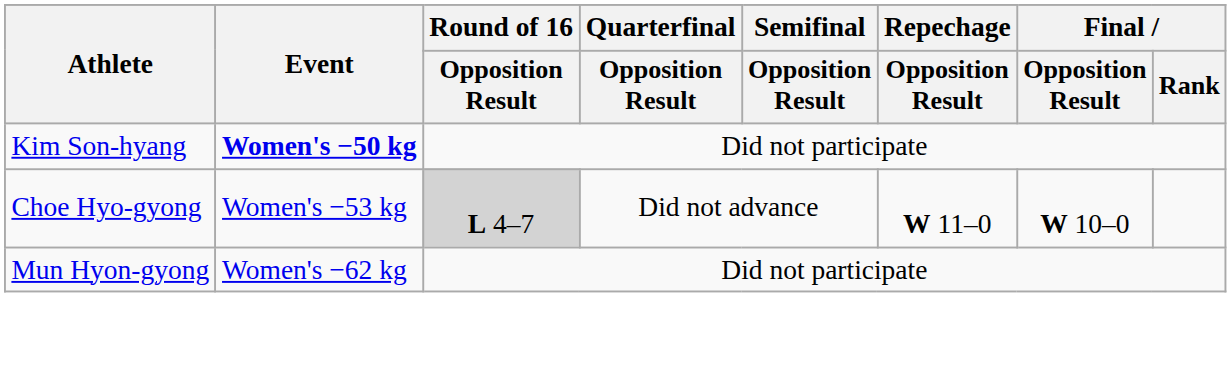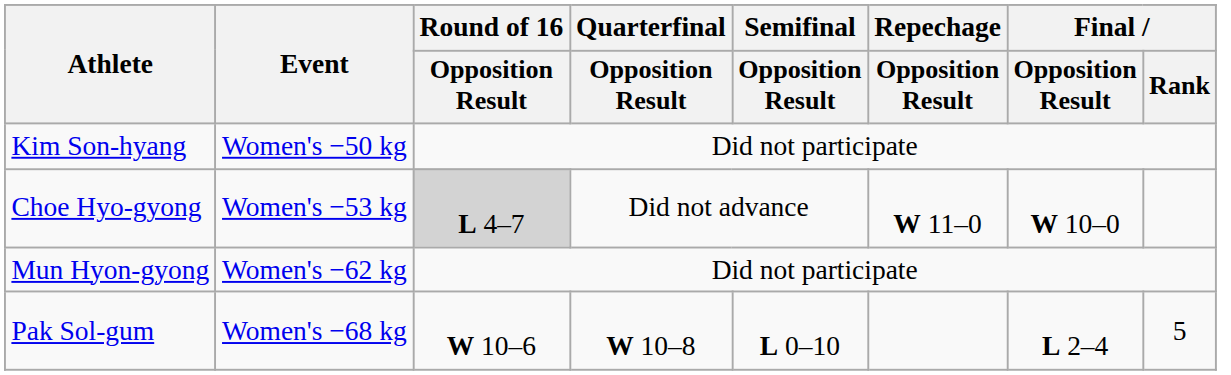Kim Son-hyang | Event: bold -> normal
+ row: Pak Sol-gum | Women's −68 kg | W 10–6 | W 10–8 | L 0–10 | L 2–4 | 5
